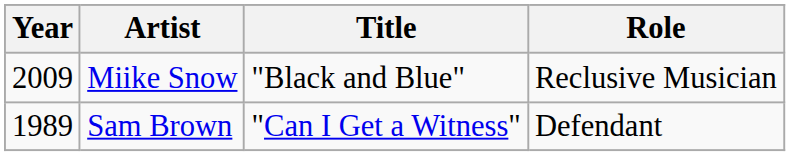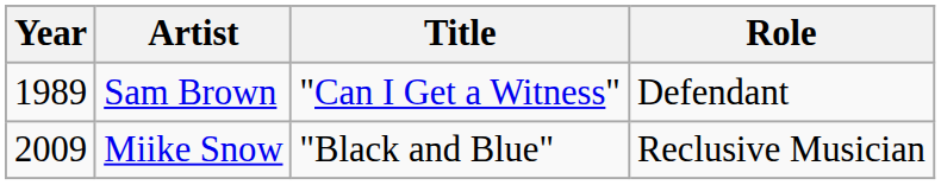rows swapped: Sam Brown <-> Miike Snow
